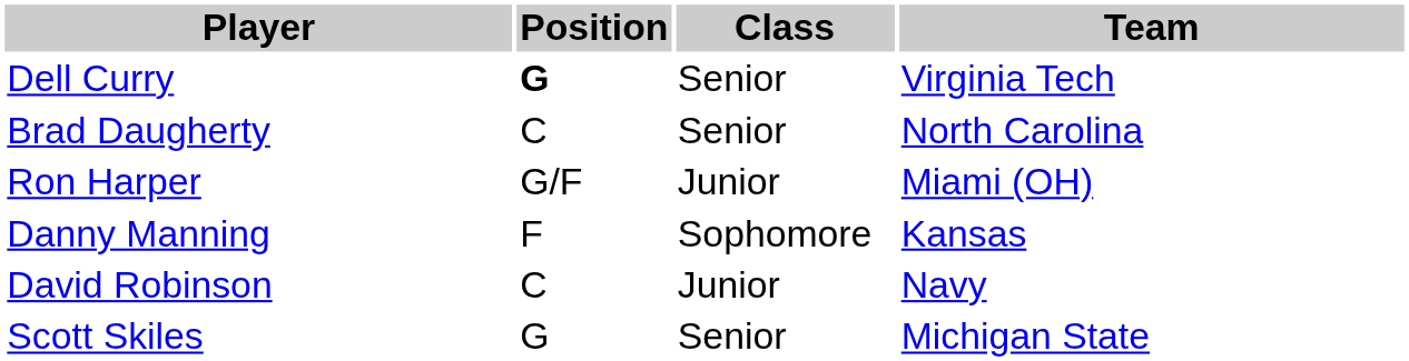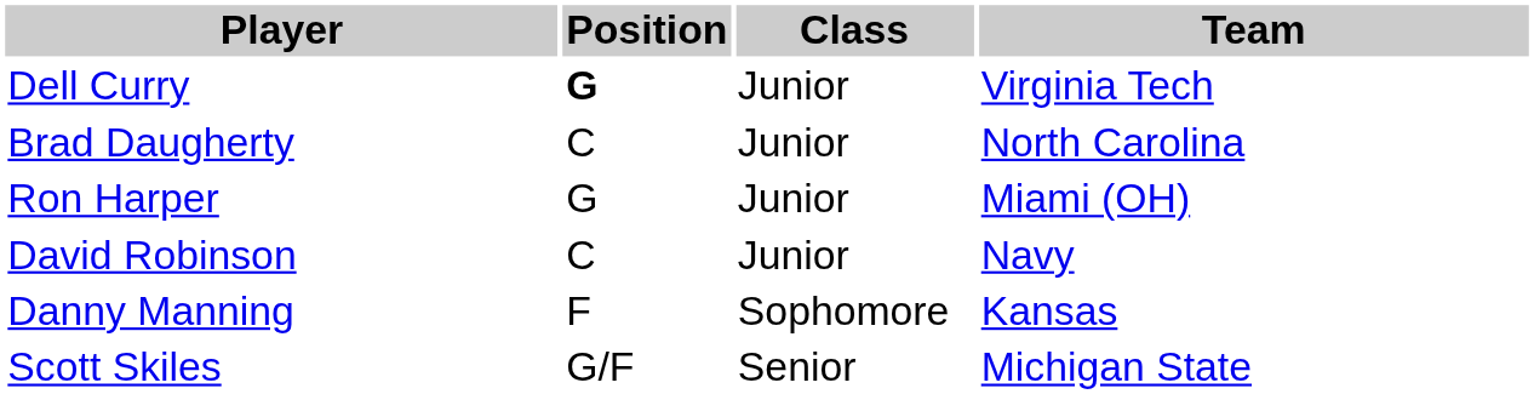Dell Curry | Class: Senior -> Junior
Brad Daugherty | Class: Senior -> Junior
Ron Harper | Position: G/F -> G
rows swapped: Danny Manning <-> David Robinson
Scott Skiles | Position: G -> G/F
